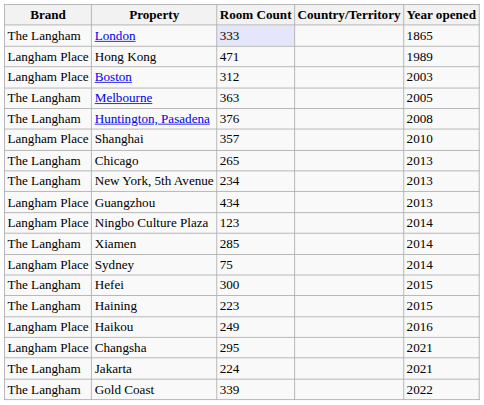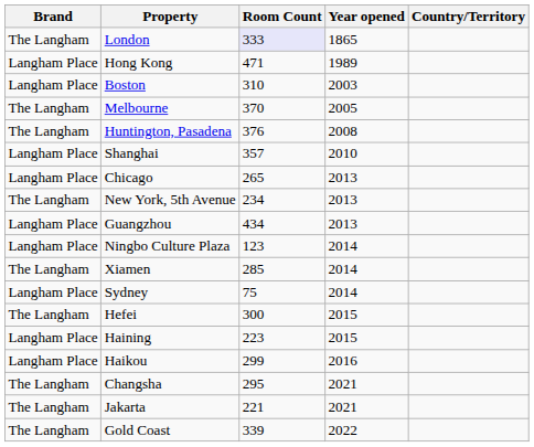columns swapped: Country/Territory <-> Year opened
Boston | Room Count: 312 -> 310
Melbourne | Room Count: 363 -> 370
Chicago | Brand: The Langham -> Langham Place
Haining | Brand: The Langham -> Langham Place
Haikou | Room Count: 249 -> 299
Changsha | Brand: Langham Place -> The Langham
Jakarta | Room Count: 224 -> 221
